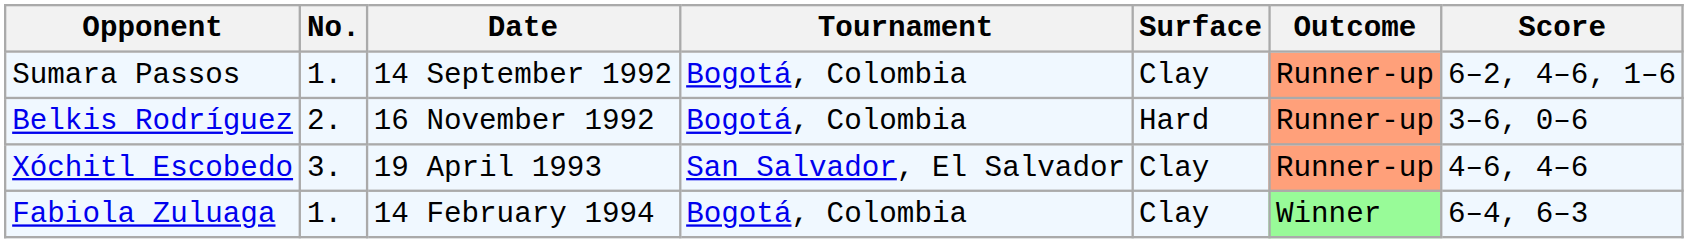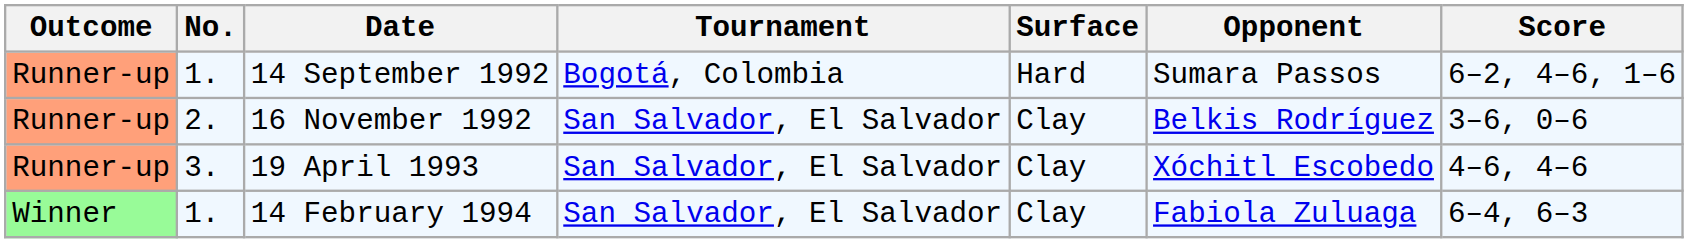columns swapped: Outcome <-> Opponent
14 September 1992 | Surface: Clay -> Hard
16 November 1992 | Tournament: Bogotá, Colombia -> San Salvador, El Salvador
16 November 1992 | Surface: Hard -> Clay
14 February 1994 | Tournament: Bogotá, Colombia -> San Salvador, El Salvador
